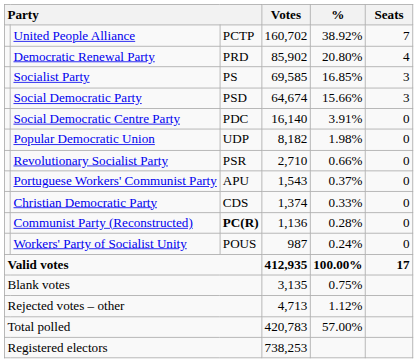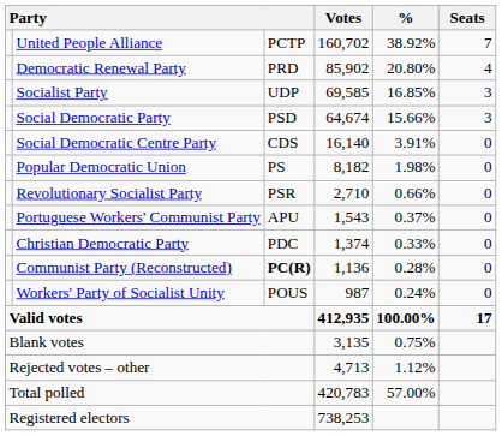Socialist Party | column 3: PS -> UDP
Social Democratic Centre Party | column 3: PDC -> CDS
Popular Democratic Union | column 3: UDP -> PS
Christian Democratic Party | column 3: CDS -> PDC
